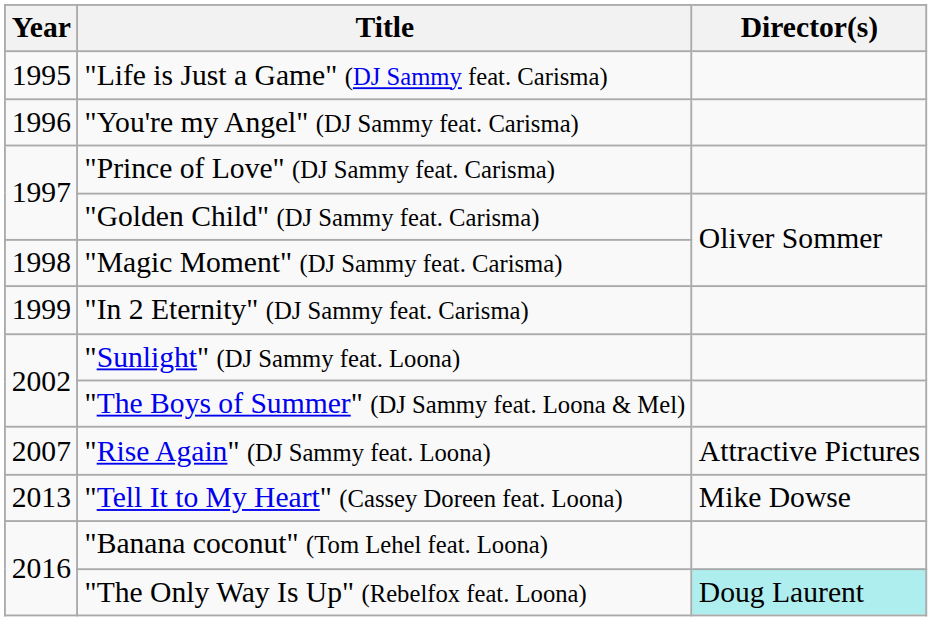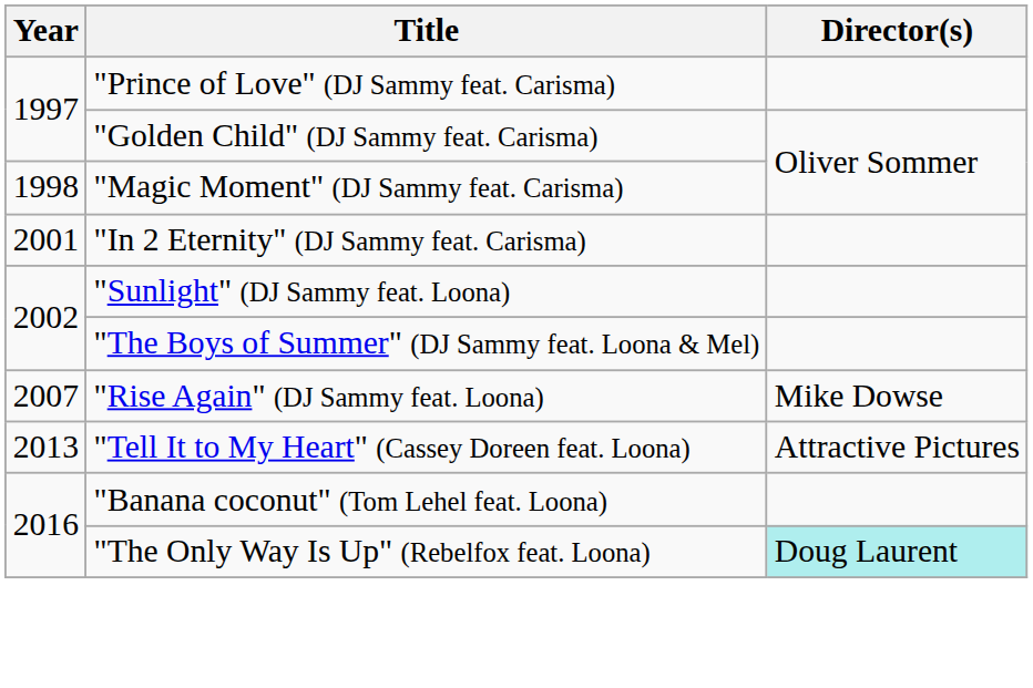- row: 1995 | "Life is Just a Game" (DJ Sammy feat. Carisma)
- row: 1996 | "You're my Angel" (DJ Sammy feat. Carisma)
"In 2 Eternity" (DJ Sammy feat. Carisma) | Year: 1999 -> 2001
"Rise Again" (DJ Sammy feat. Loona) | Director(s): Attractive Pictures -> Mike Dowse
"Tell It to My Heart" (Cassey Doreen feat. Loona) | Director(s): Mike Dowse -> Attractive Pictures
